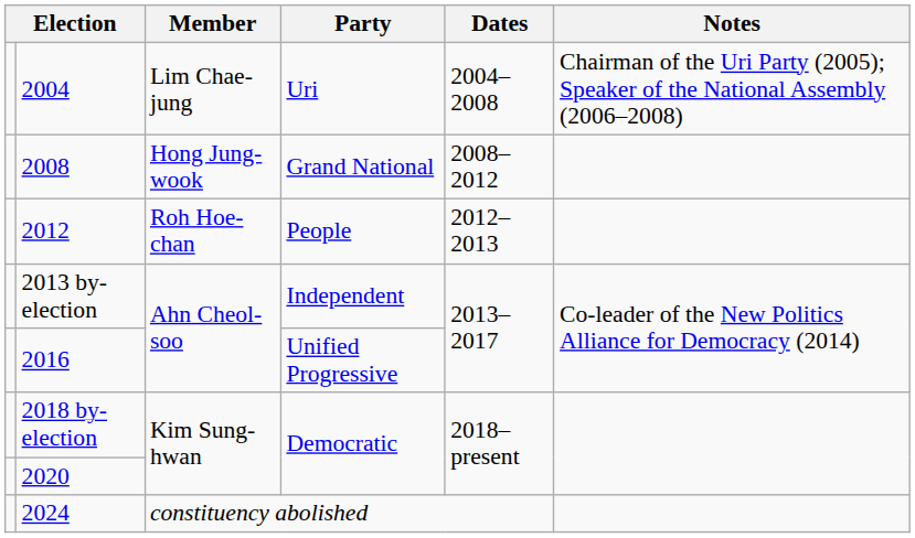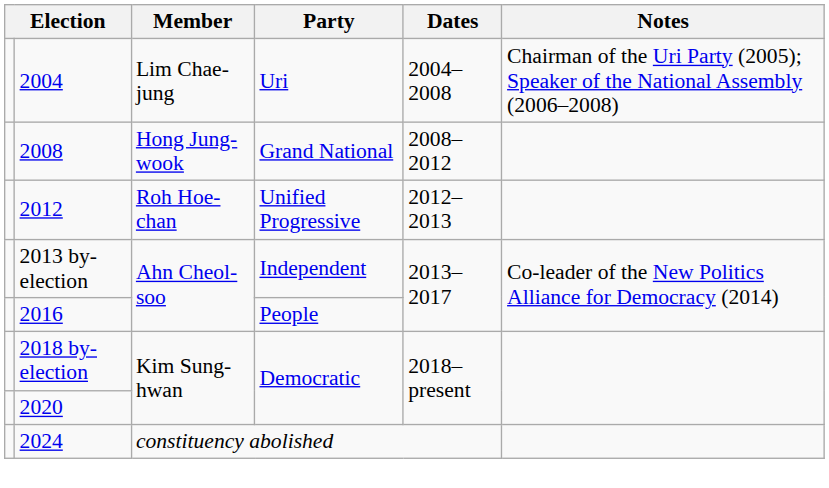2012 | Party: People -> Unified Progressive
2016 | Party: Unified Progressive -> People
